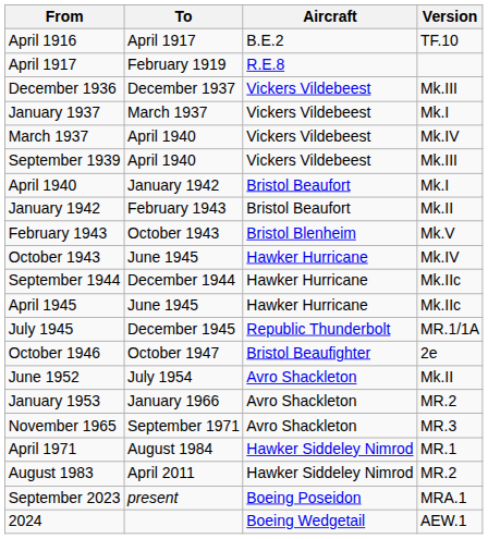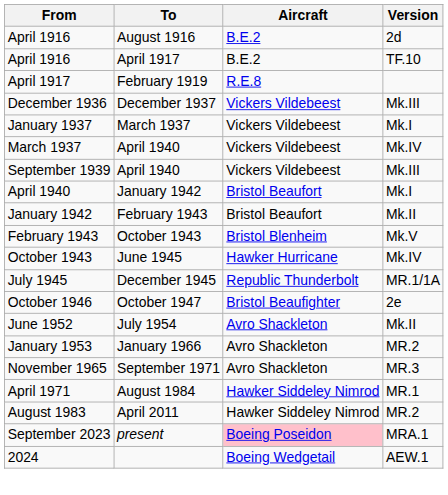+ row: April 1916 | August 1916 | B.E.2 | 2d
- row: September 1944 | December 1944 | Hawker Hurricane | Mk.IIc
- row: April 1945 | June 1945 | Hawker Hurricane | Mk.IIc
September 2023 | Aircraft: no background -> pink background
